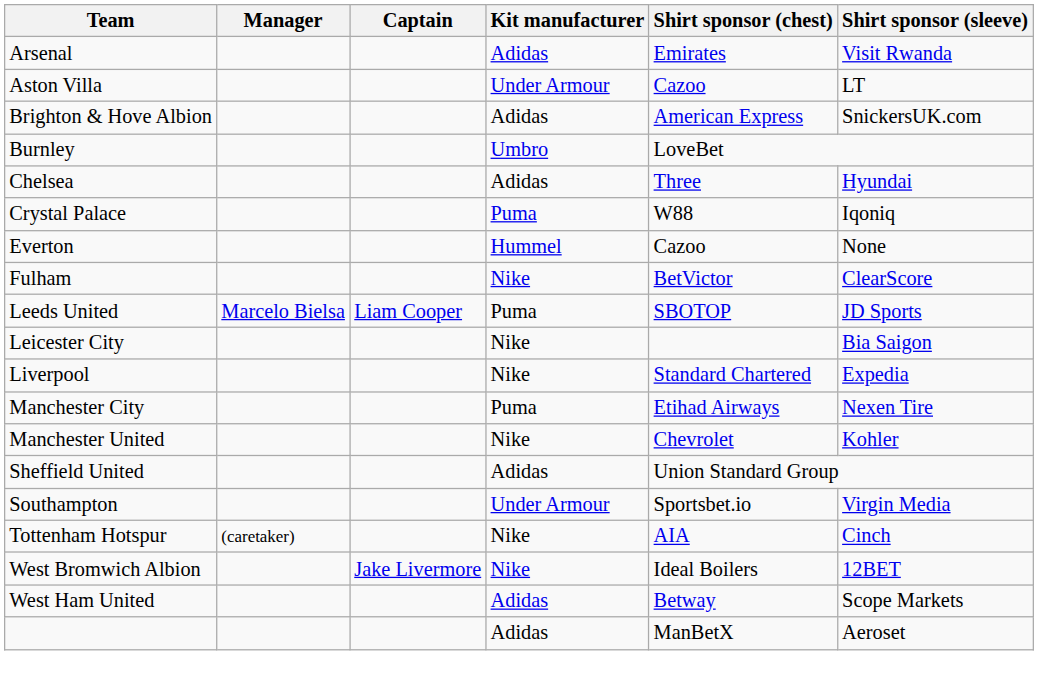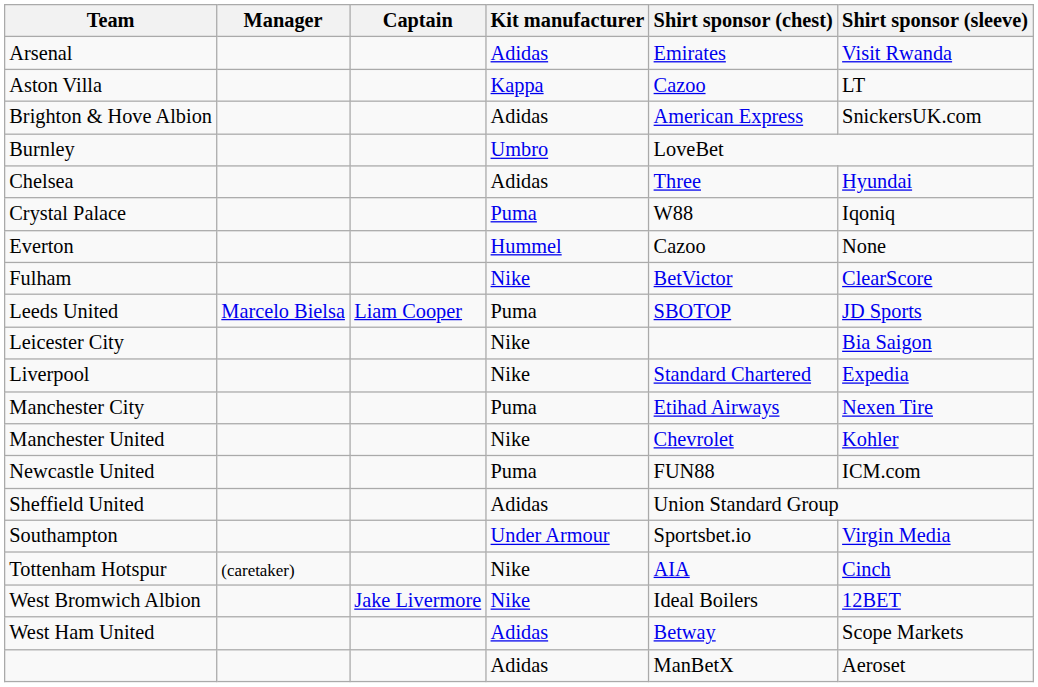Aston Villa | Kit manufacturer: Under Armour -> Kappa
+ row: Newcastle United | Puma | FUN88 | ICM.com
